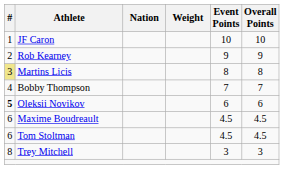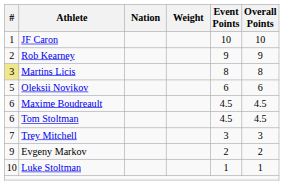- row: 4 | Bobby Thompson | 7 | 7
Oleksii Novikov | #: bold -> normal
Trey Mitchell | #: 8 -> 7
+ row: 9 | Evgeny Markov | 2 | 2
+ row: 10 | Luke Stoltman | 1 | 1
